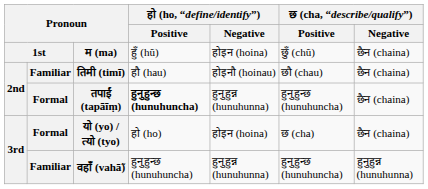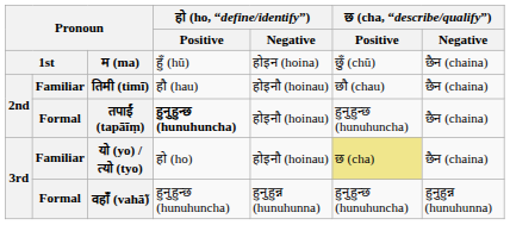तपाईं (tapāīṃ) | हो (ho, “define/identify”) / Negative: हुनुहुन्न (hunuhunna) -> होइनौ (hoinau)
यो (yo) / त्यो (tyo) | column 2: Formal -> Familiar
यो (yo) / त्यो (tyo) | हो (ho, “define/identify”) / Negative: होइन (hoina) -> होइनौ (hoinau)
यो (yo) / त्यो (tyo) | छ (cha, “describe/qualify”) / Positive: no background -> khaki background
वहाँ (vahā̃) | column 2: Familiar -> Formal
